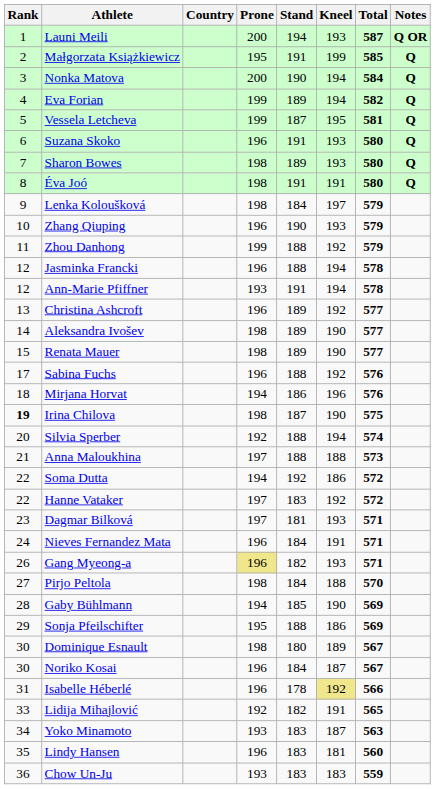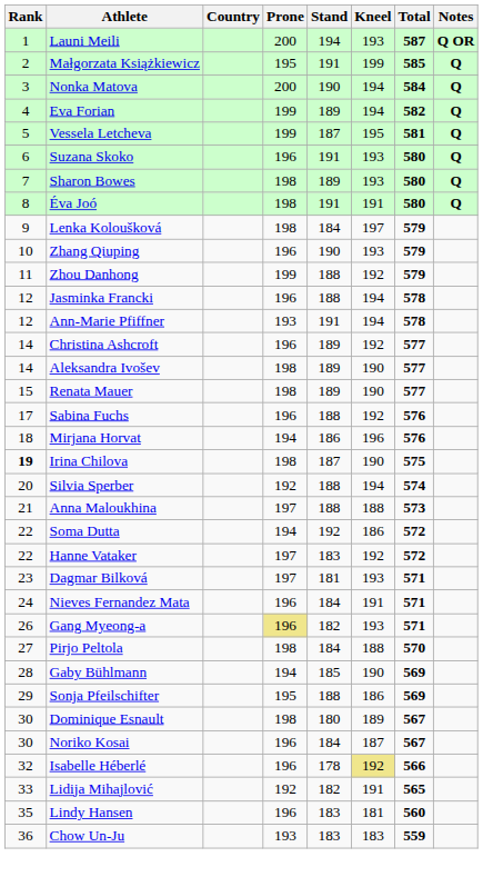Christina Ashcroft | Rank: 13 -> 14
Isabelle Héberlé | Rank: 31 -> 32
- row: 34 | Yoko Minamoto | 193 | 183 | 187 | 563
